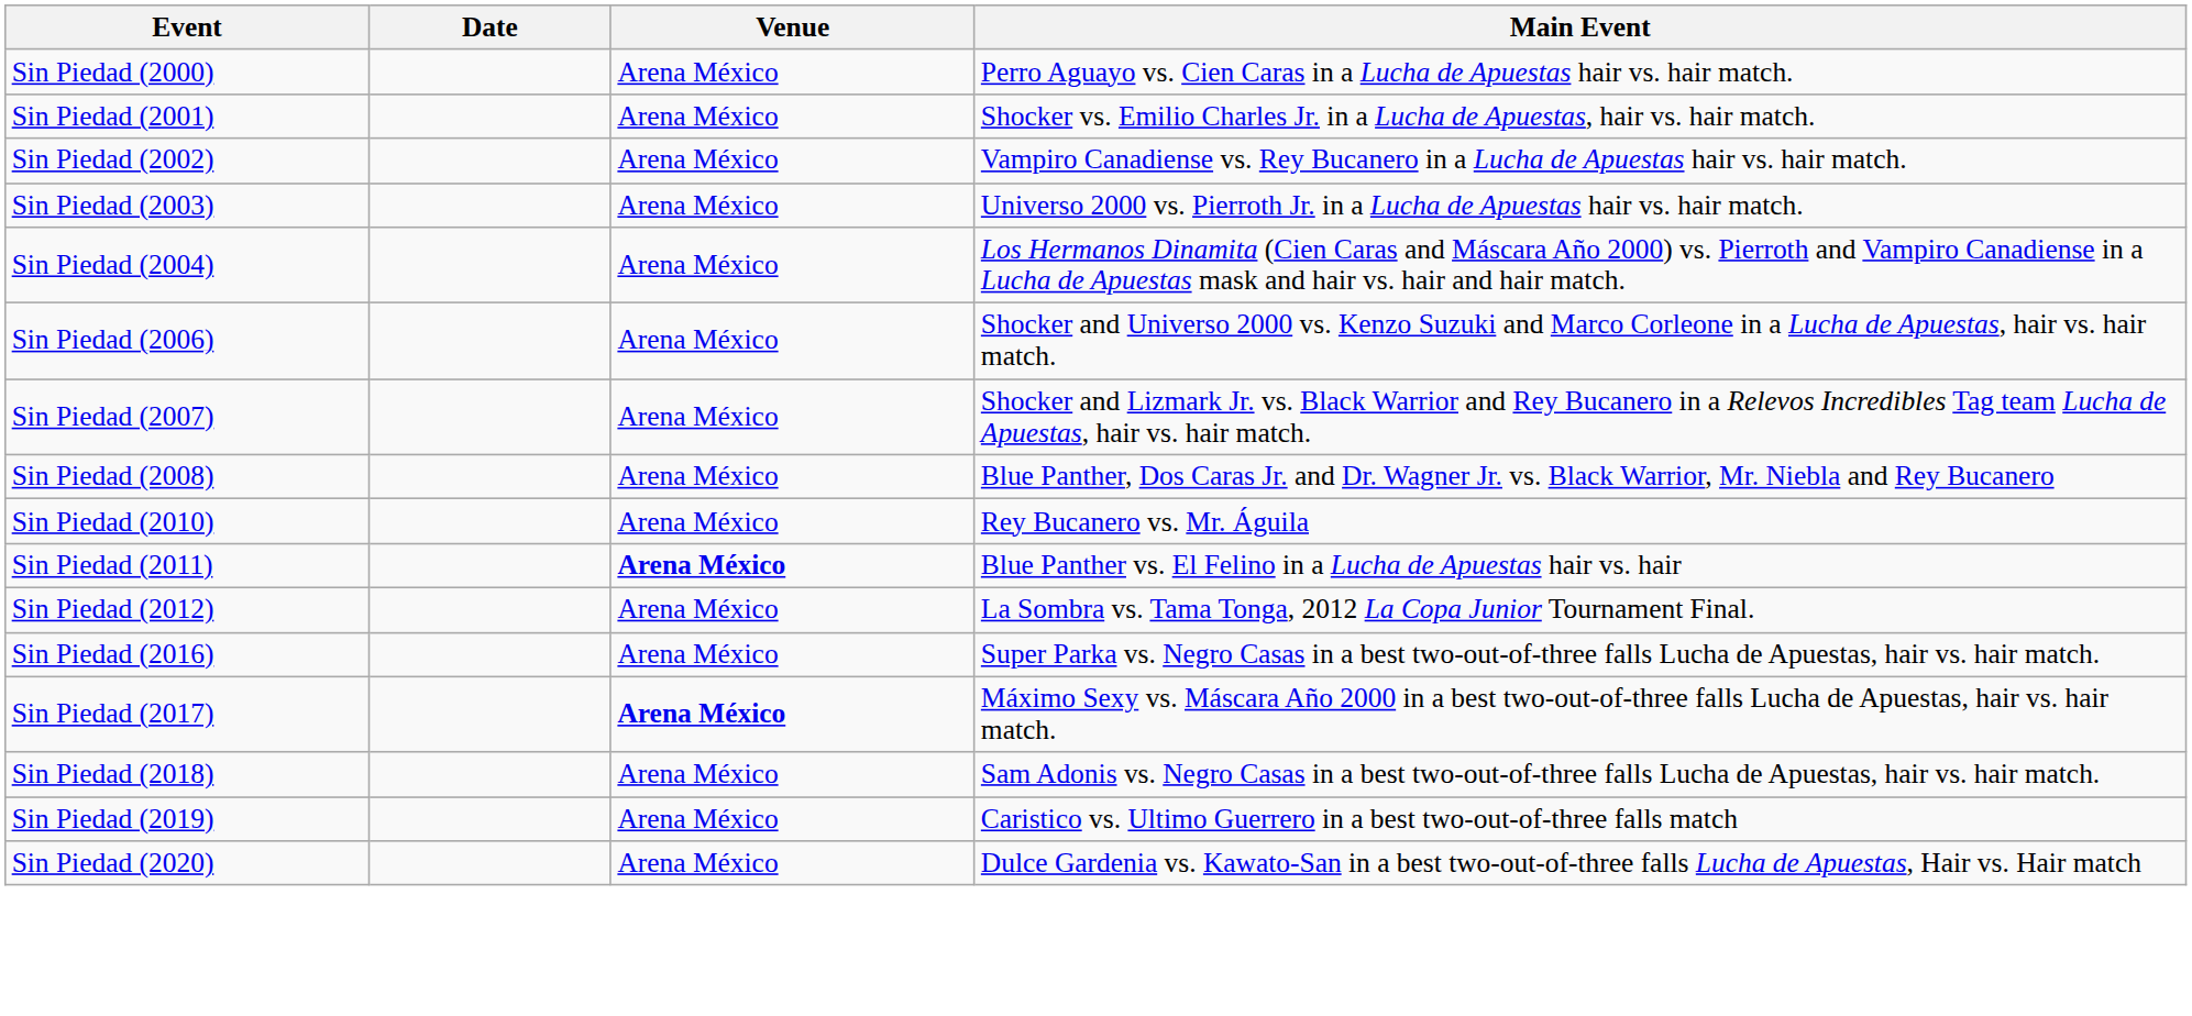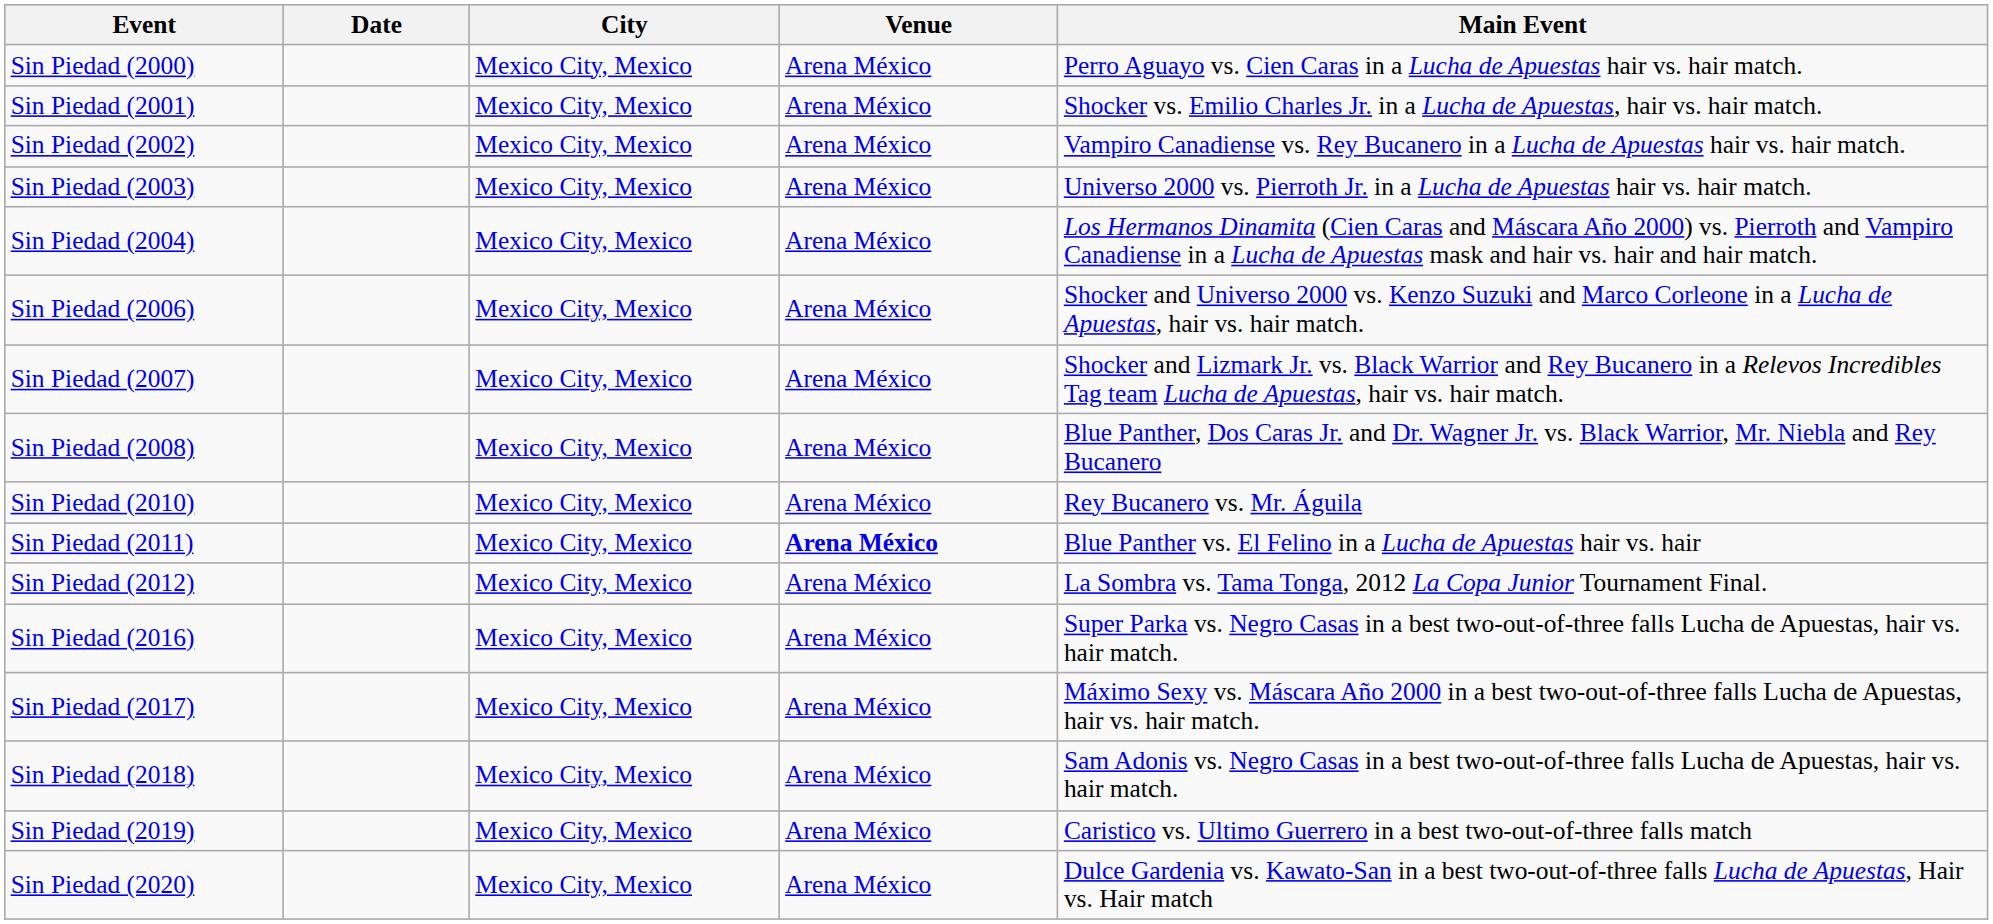+ column: City | Mexico City, Mexico | Mexico City, Mexico | Mexico City, Mexico | Mexico City, Mexico | Mexico City, Mexico | Mexico City, Mexico | Mexico City, Mexico | Mexico City, Mexico | Mexico City, Mexico | Mexico City, Mexico | Mexico City, Mexico | Mexico City, Mexico | Mexico City, Mexico | Mexico City, Mexico | Mexico City, Mexico | Mexico City, Mexico
Sin Piedad (2017) | Venue: bold -> normal
